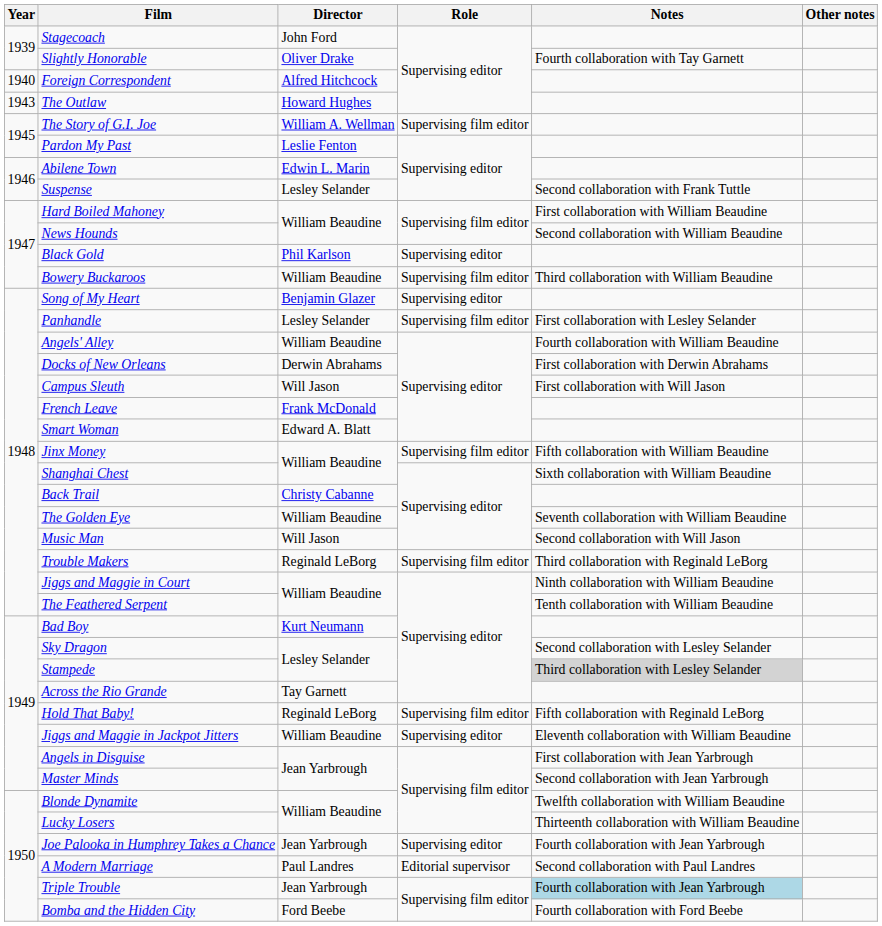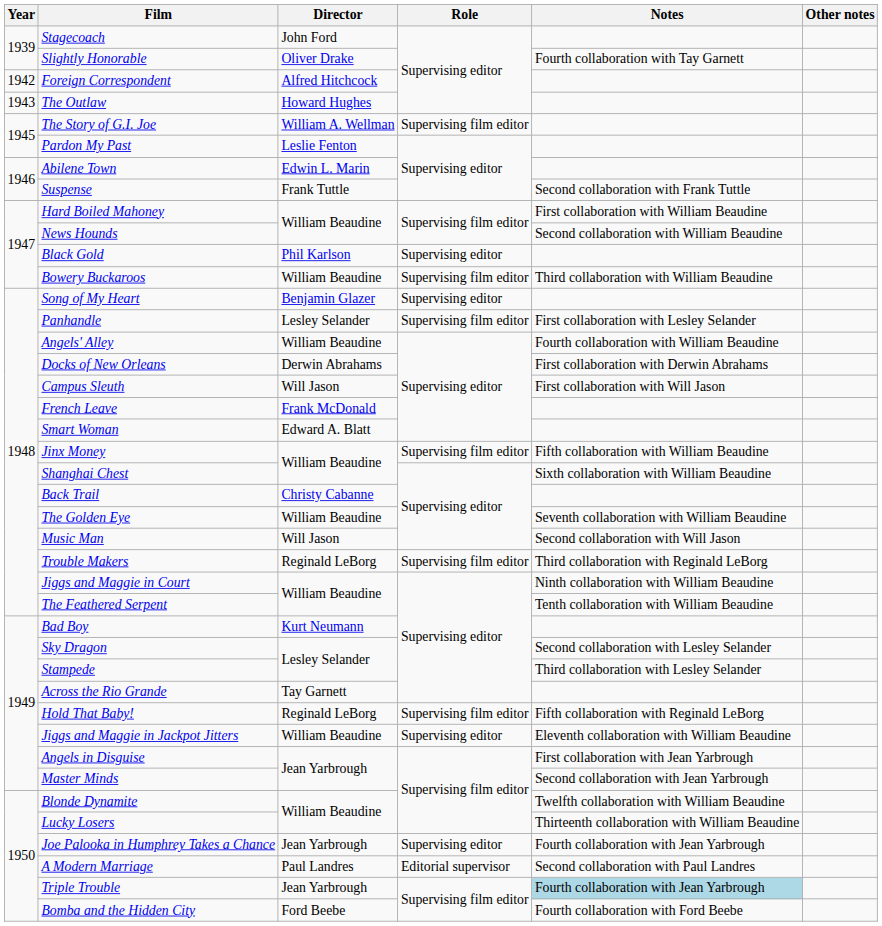Foreign Correspondent | Year: 1940 -> 1942
Suspense | Director: Lesley Selander -> Frank Tuttle
Stampede | Notes: lightgrey background -> no background
